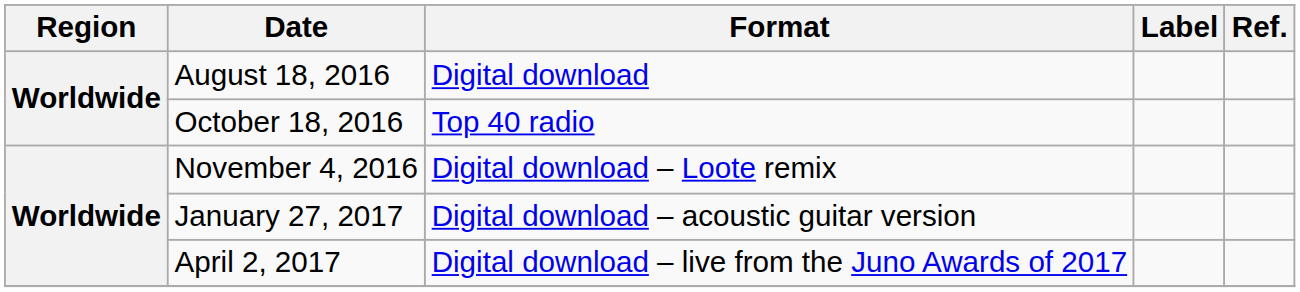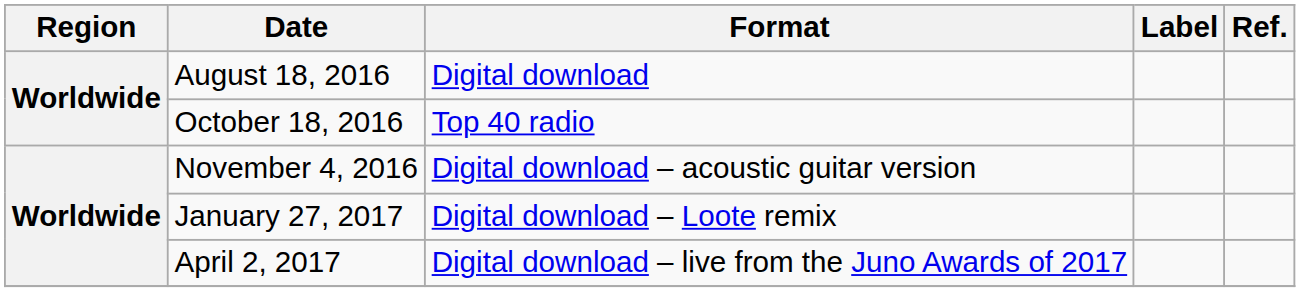November 4, 2016 | Format: Digital download – Loote remix -> Digital download – acoustic guitar version
January 27, 2017 | Format: Digital download – acoustic guitar version -> Digital download – Loote remix
